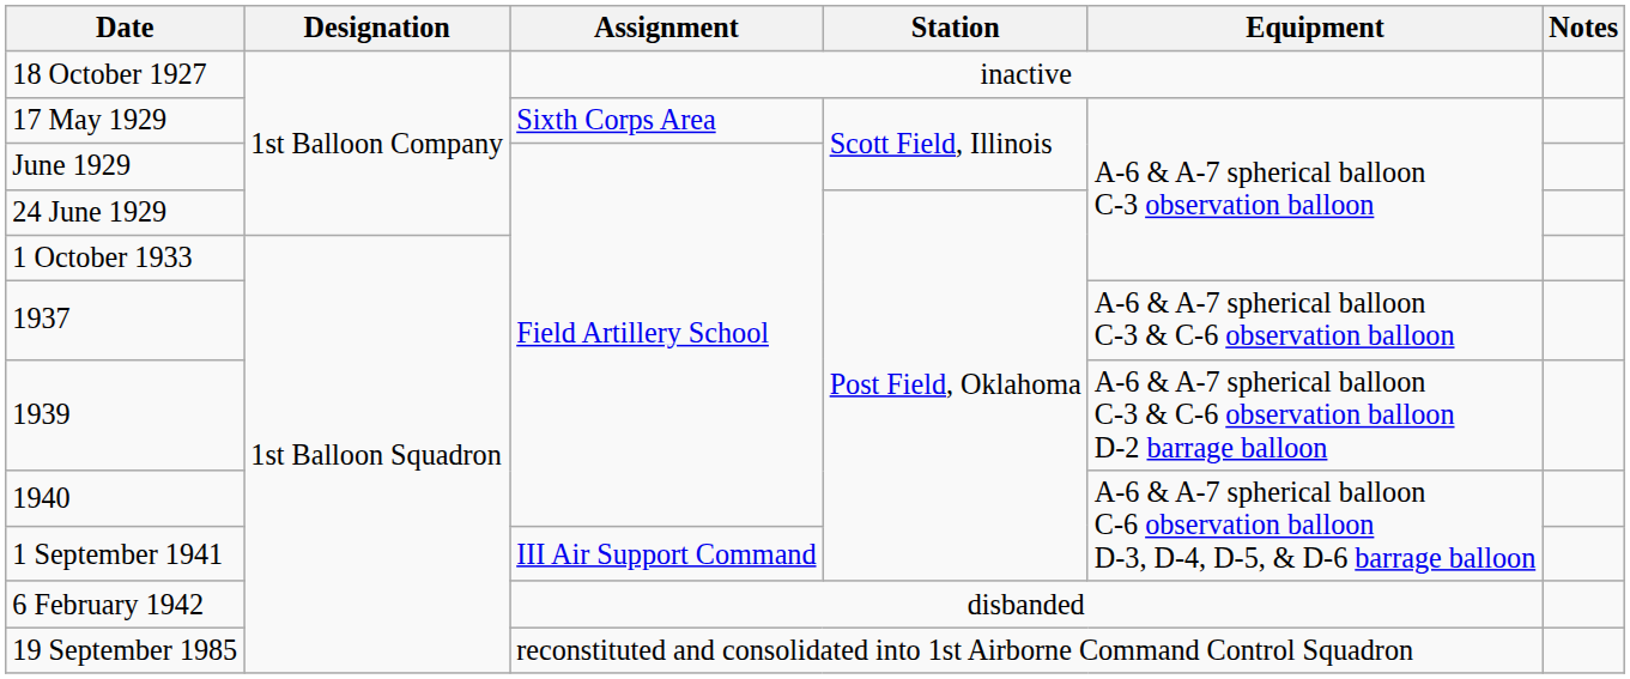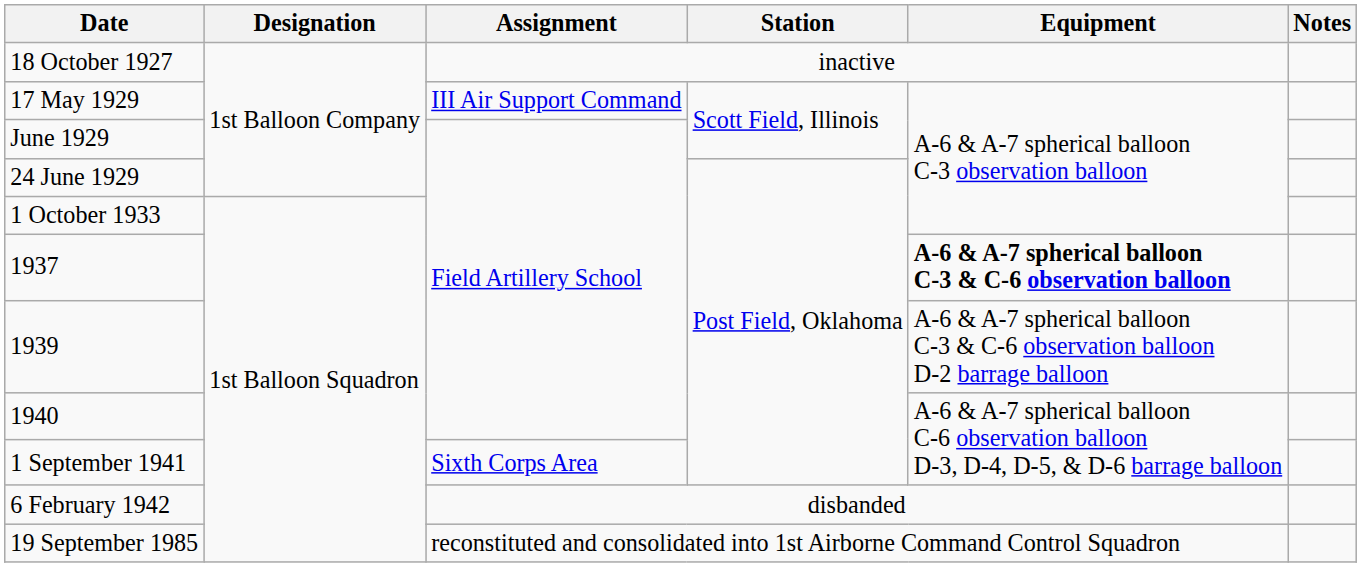17 May 1929 | Assignment: Sixth Corps Area -> III Air Support Command
1937 | Equipment: normal -> bold
1 September 1941 | Assignment: III Air Support Command -> Sixth Corps Area
